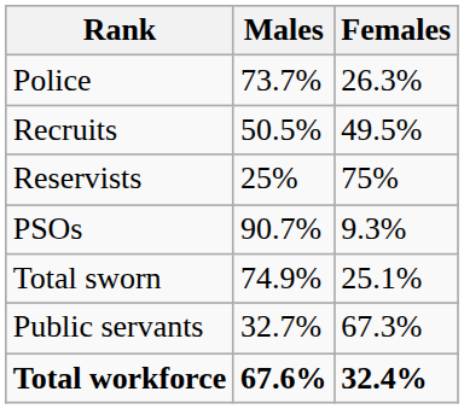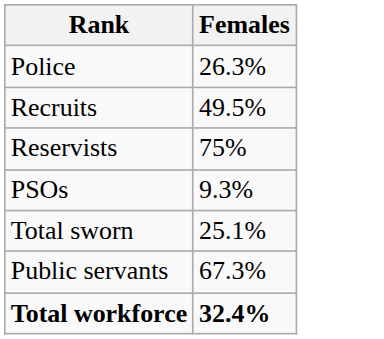- column: Males | 73.7% | 50.5% | 25% | 90.7% | 74.9% | 32.7% | 67.6%
